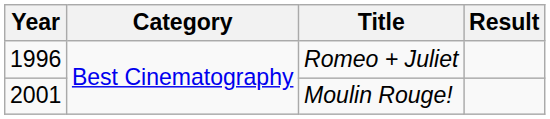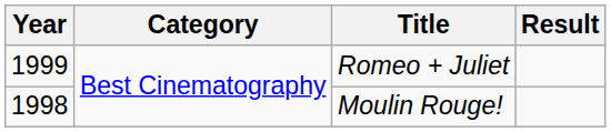Romeo + Juliet | Year: 1996 -> 1999
Moulin Rouge! | Year: 2001 -> 1998
